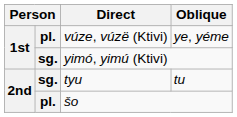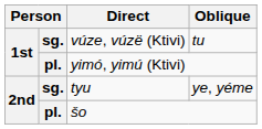vúze, vúzë (Ktivi) | column 2: pl. -> sg.
vúze, vúzë (Ktivi) | Oblique: ye, yéme -> tu
yimó, yimú (Ktivi) | column 2: sg. -> pl.
tyu | Oblique: tu -> ye, yéme
